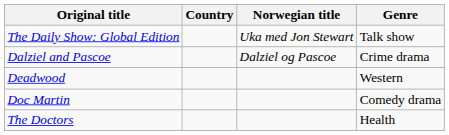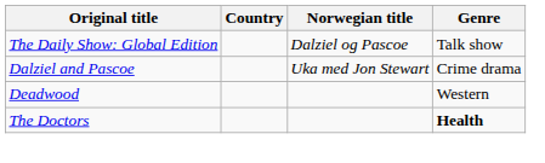The Daily Show: Global Edition | Norwegian title: Uka med Jon Stewart -> Dalziel og Pascoe
Dalziel and Pascoe | Norwegian title: Dalziel og Pascoe -> Uka med Jon Stewart
- row: Doc Martin | Comedy drama
The Doctors | Genre: normal -> bold
